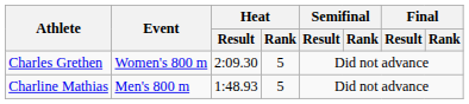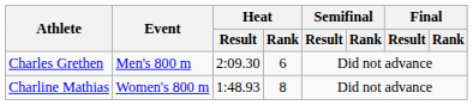Charles Grethen | Event: Women's 800 m -> Men's 800 m
Charles Grethen | Heat / Rank: 5 -> 6
Charline Mathias | Event: Men's 800 m -> Women's 800 m
Charline Mathias | Heat / Rank: 5 -> 8
